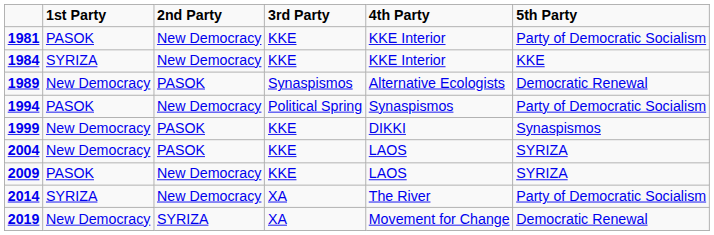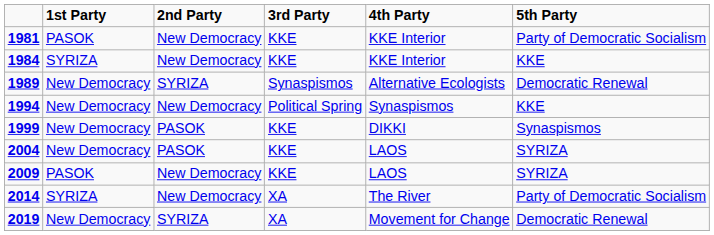1989 | 2nd Party: PASOK -> SYRIZA
1994 | 1st Party: PASOK -> New Democracy
1994 | 5th Party: Party of Democratic Socialism -> KKE
